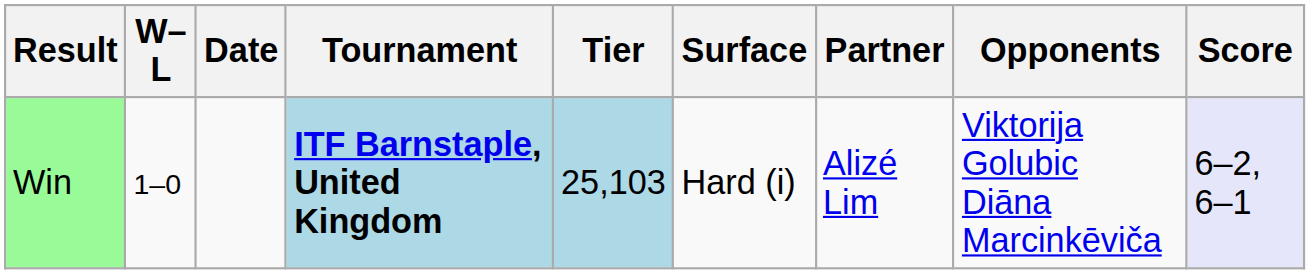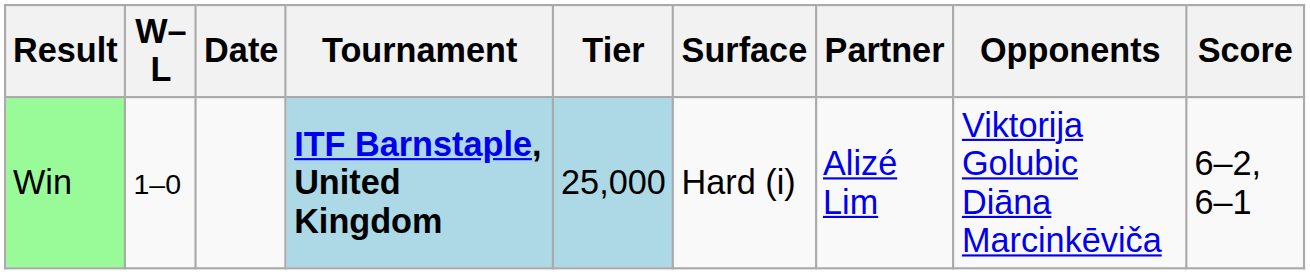Win | Tier: 25,103 -> 25,000
Win | Score: lavender background -> no background
